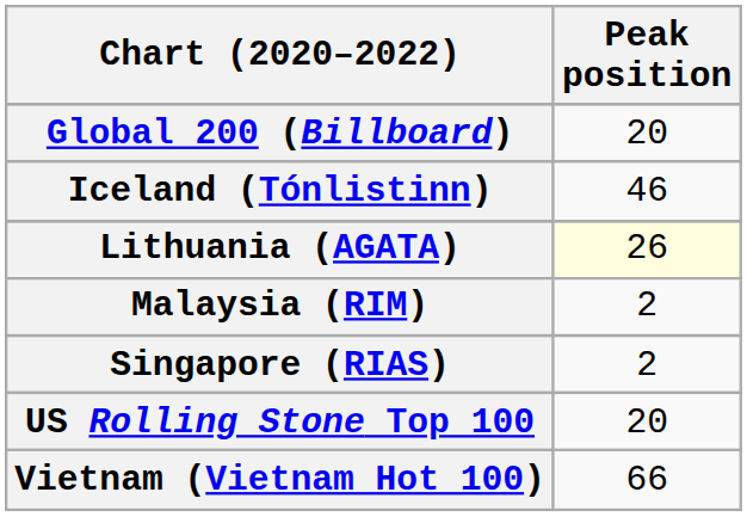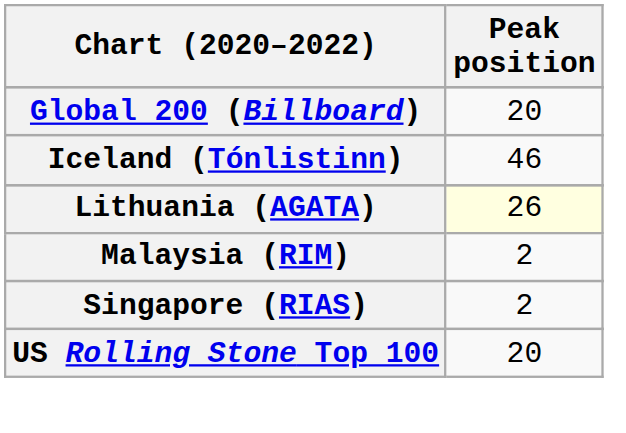- row: Vietnam (Vietnam Hot 100) | 66
